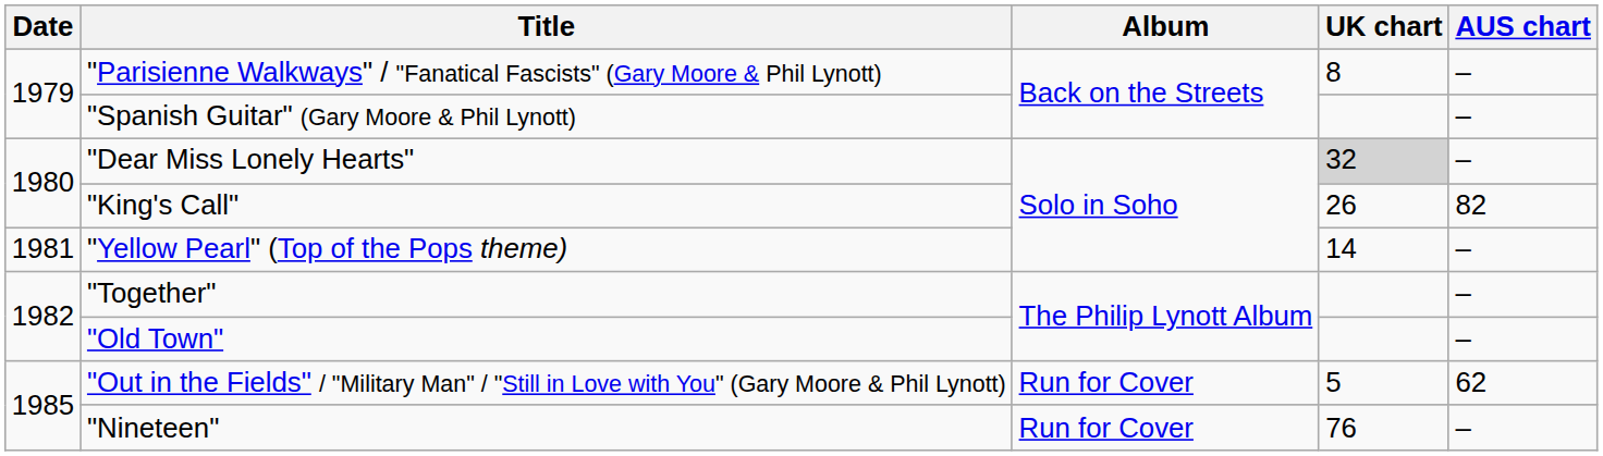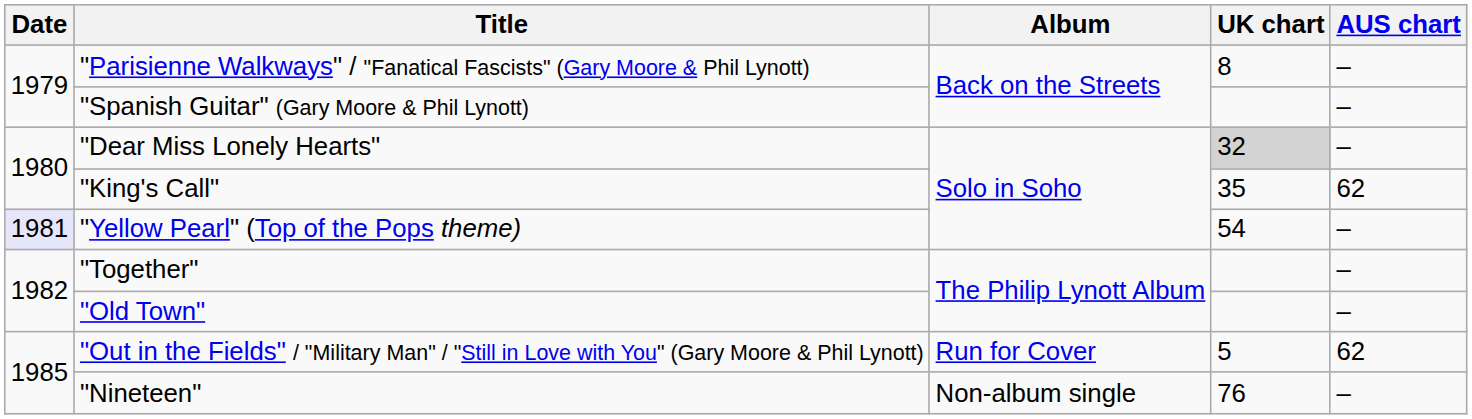"King's Call" | UK chart: 26 -> 35
"King's Call" | AUS chart: 82 -> 62
"Yellow Pearl" (Top of the Pops theme) | Date: no background -> lavender background
"Yellow Pearl" (Top of the Pops theme) | UK chart: 14 -> 54
"Nineteen" | Album: Run for Cover -> Non-album single
